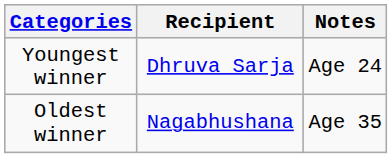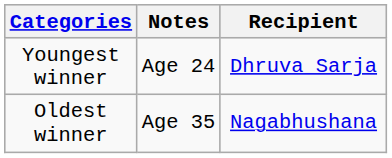columns swapped: Recipient <-> Notes
